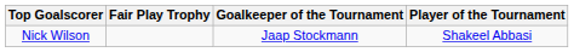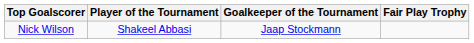columns swapped: Player of the Tournament <-> Fair Play Trophy
